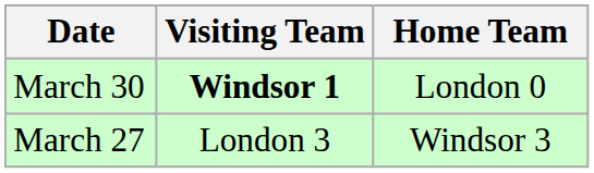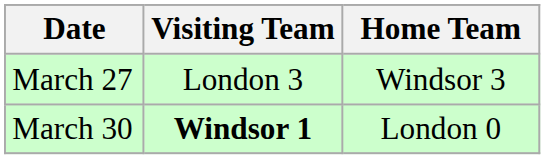rows swapped: March 27 <-> March 30
